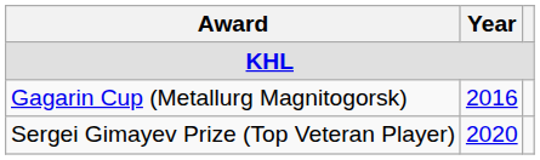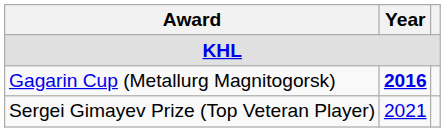Gagarin Cup (Metallurg Magnitogorsk) | Year: normal -> bold
Sergei Gimayev Prize (Top Veteran Player) | Year: 2020 -> 2021
